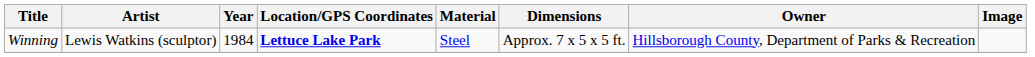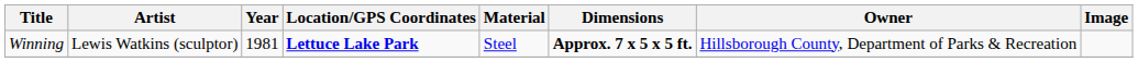Winning | Year: 1984 -> 1981
Winning | Dimensions: normal -> bold
